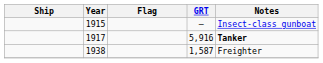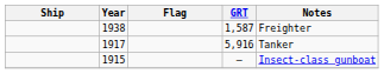rows swapped: 1915 <-> 1938
1917 | Notes: bold -> normal
